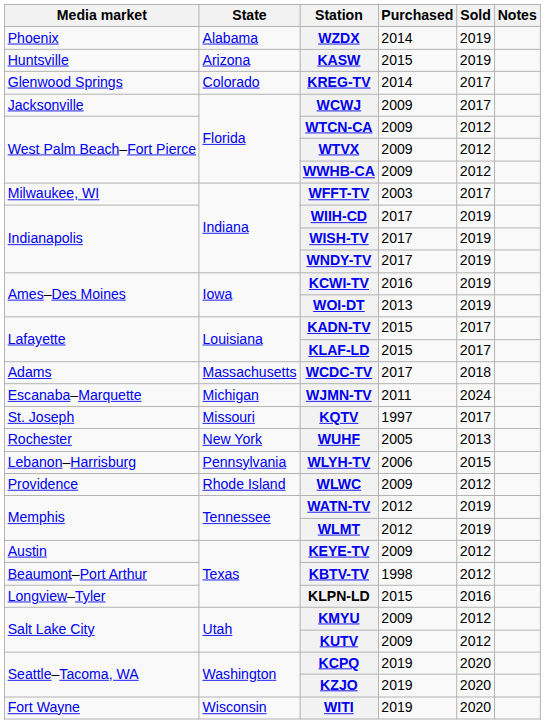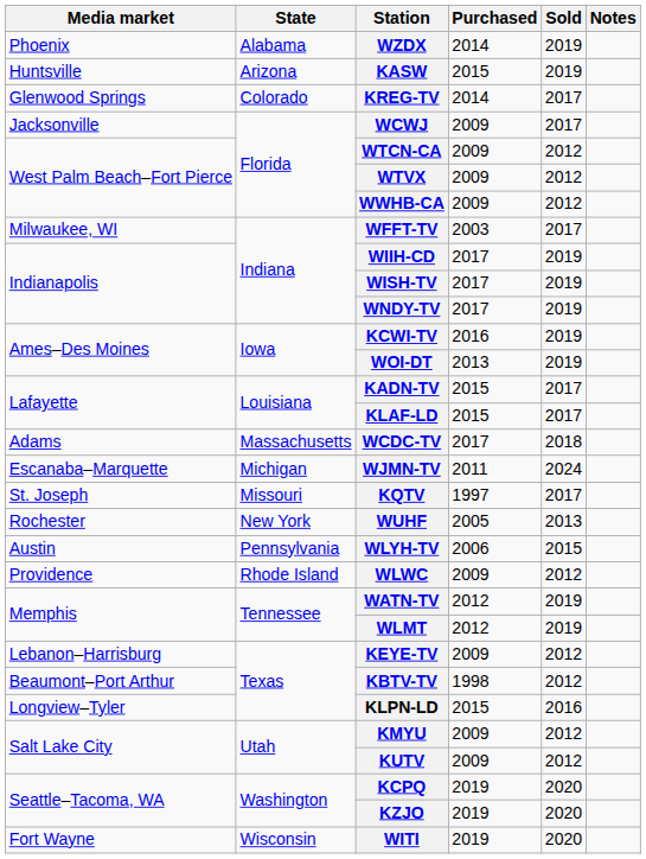WLYH-TV | Media market: Lebanon–Harrisburg -> Austin
KEYE-TV | Media market: Austin -> Lebanon–Harrisburg
